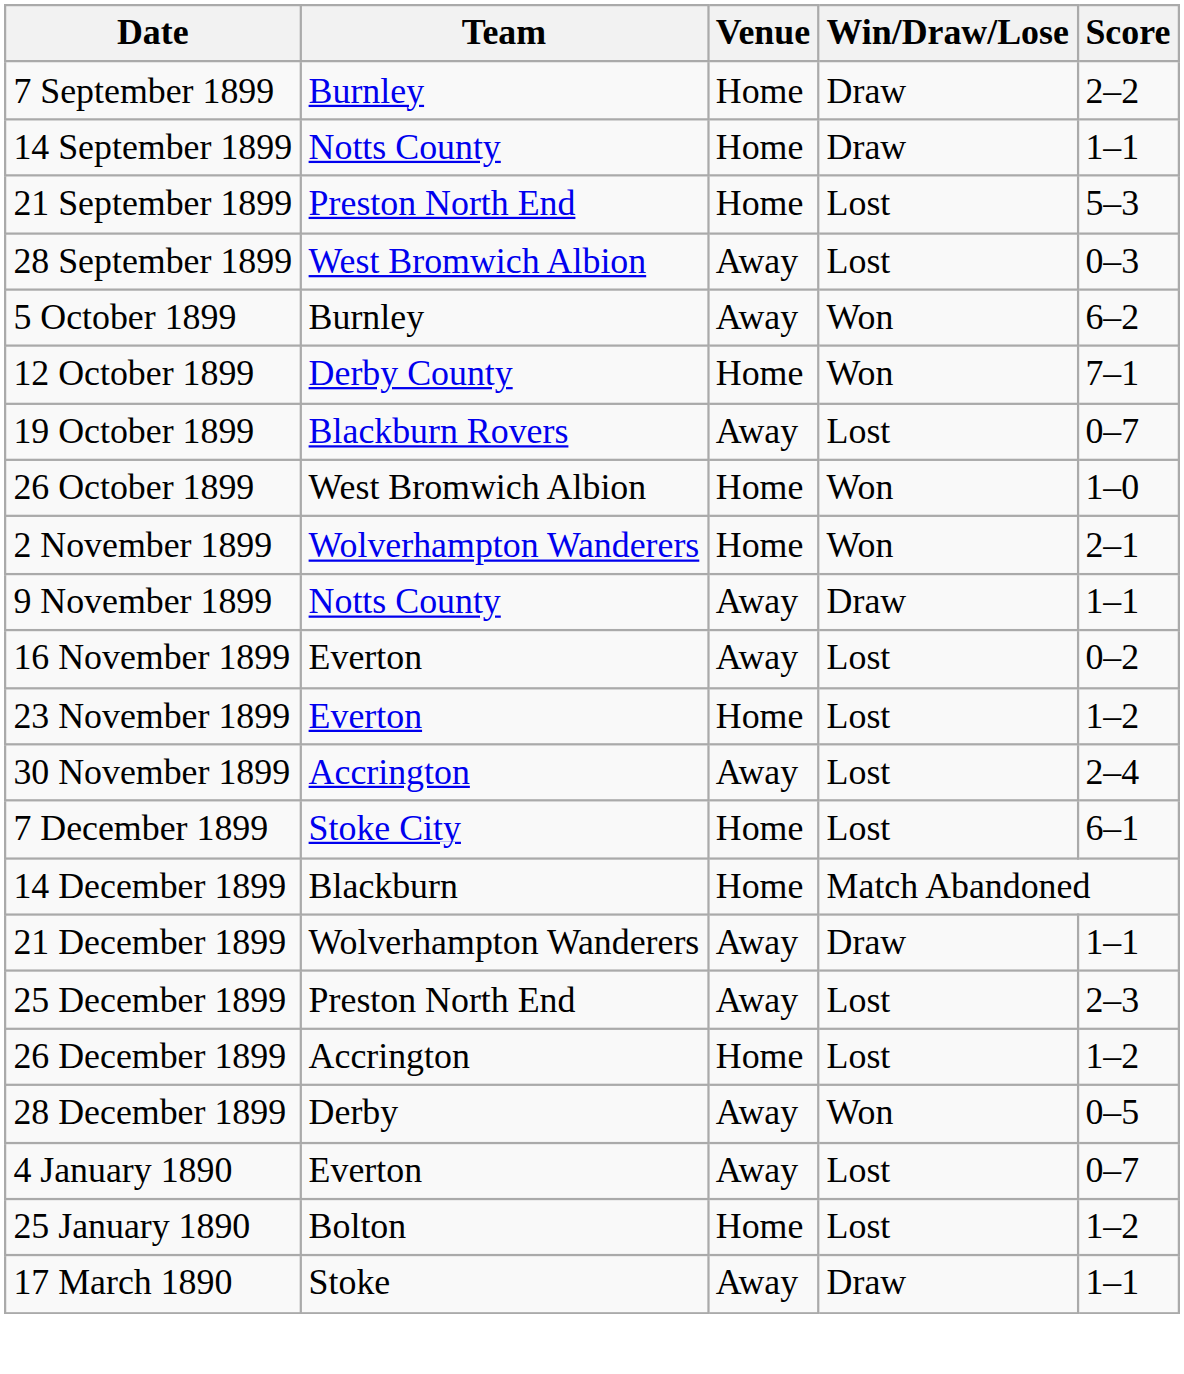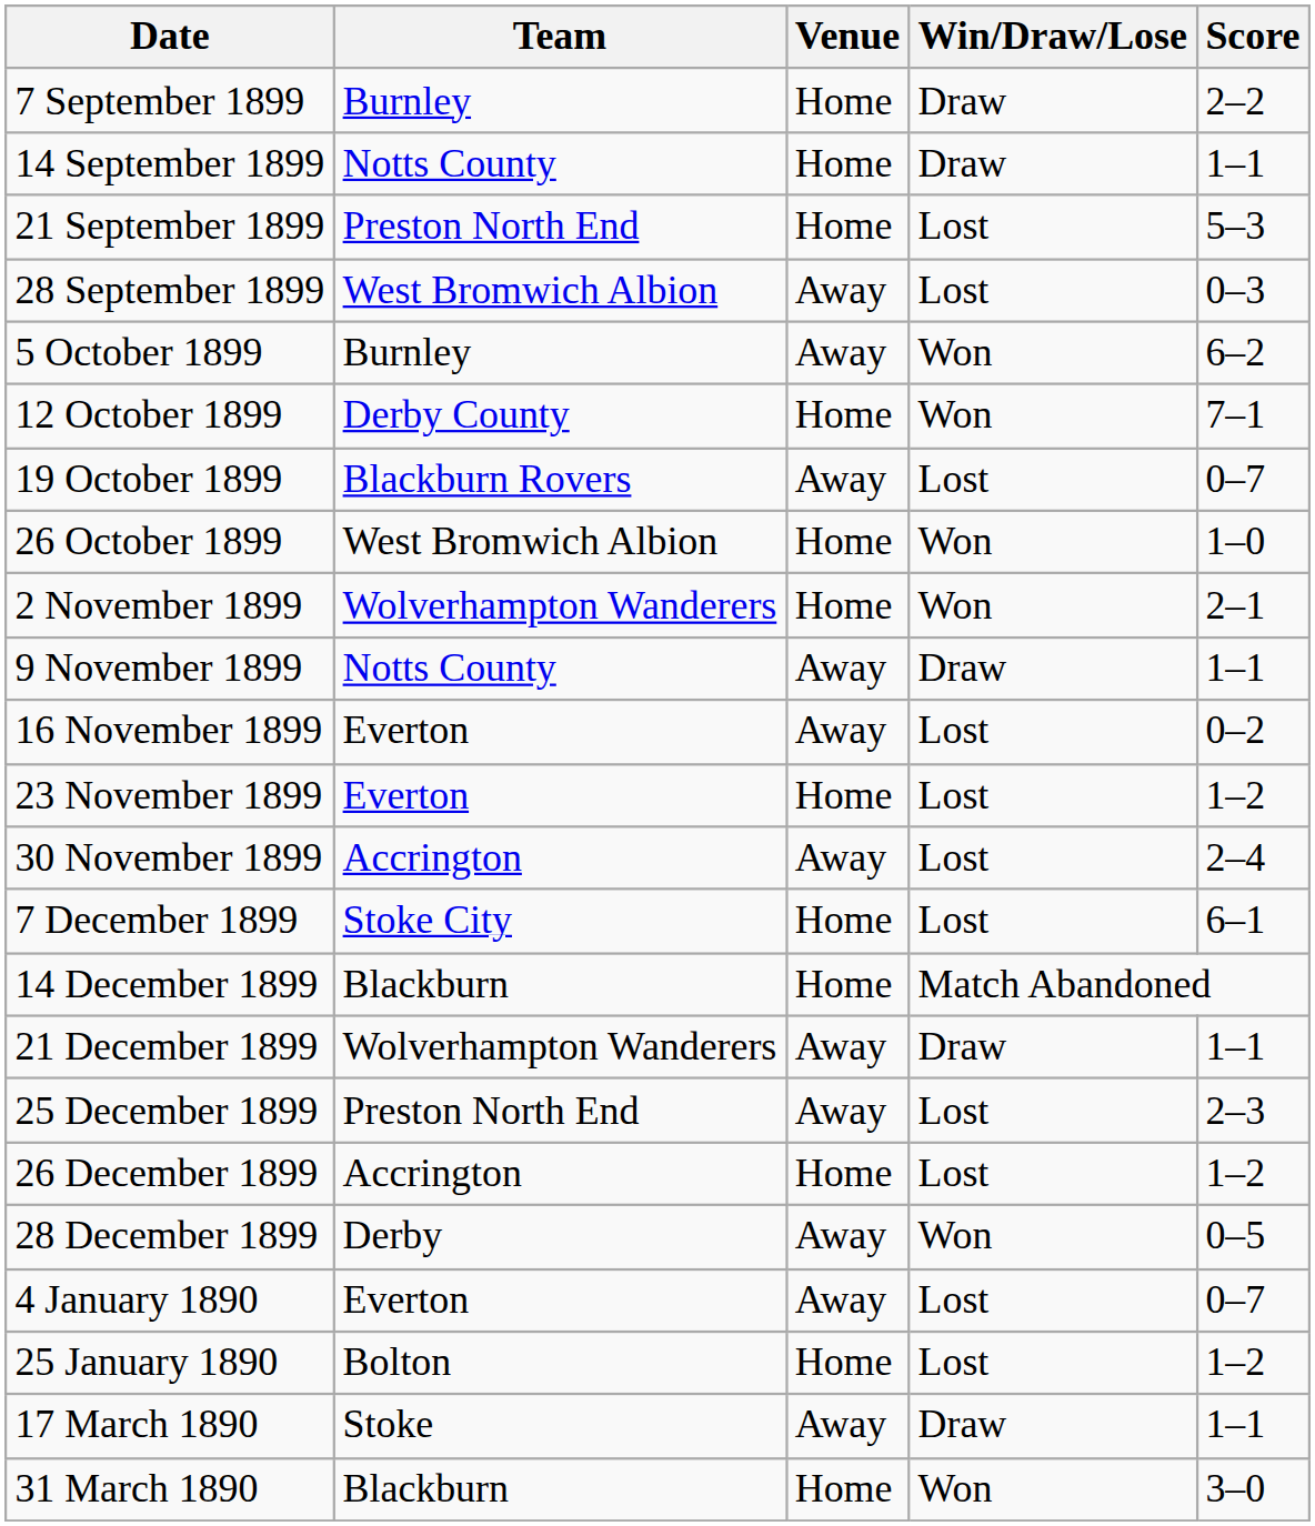+ row: 31 March 1890 | Blackburn | Home | Won | 3–0
